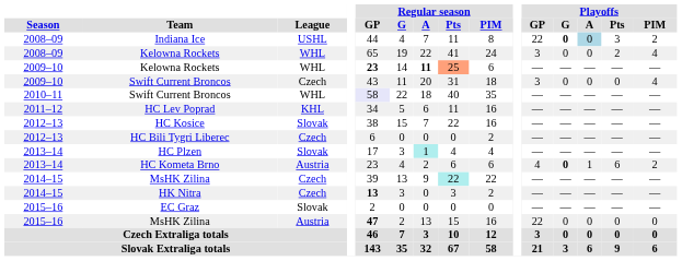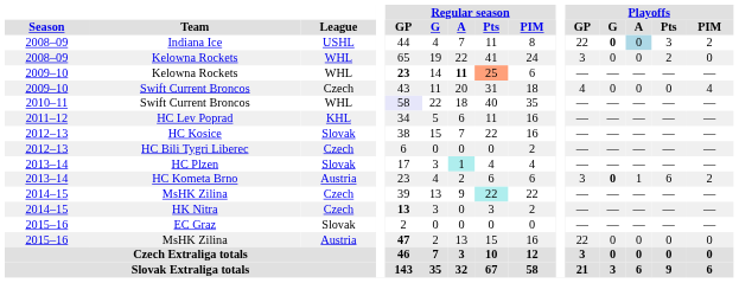2008–09 / Kelowna Rockets | Playoffs / PIM: 4 -> 0
2009–10 / Swift Current Broncos | Playoffs / GP: 3 -> 4
HC Kometa Brno | Playoffs / GP: 4 -> 3
